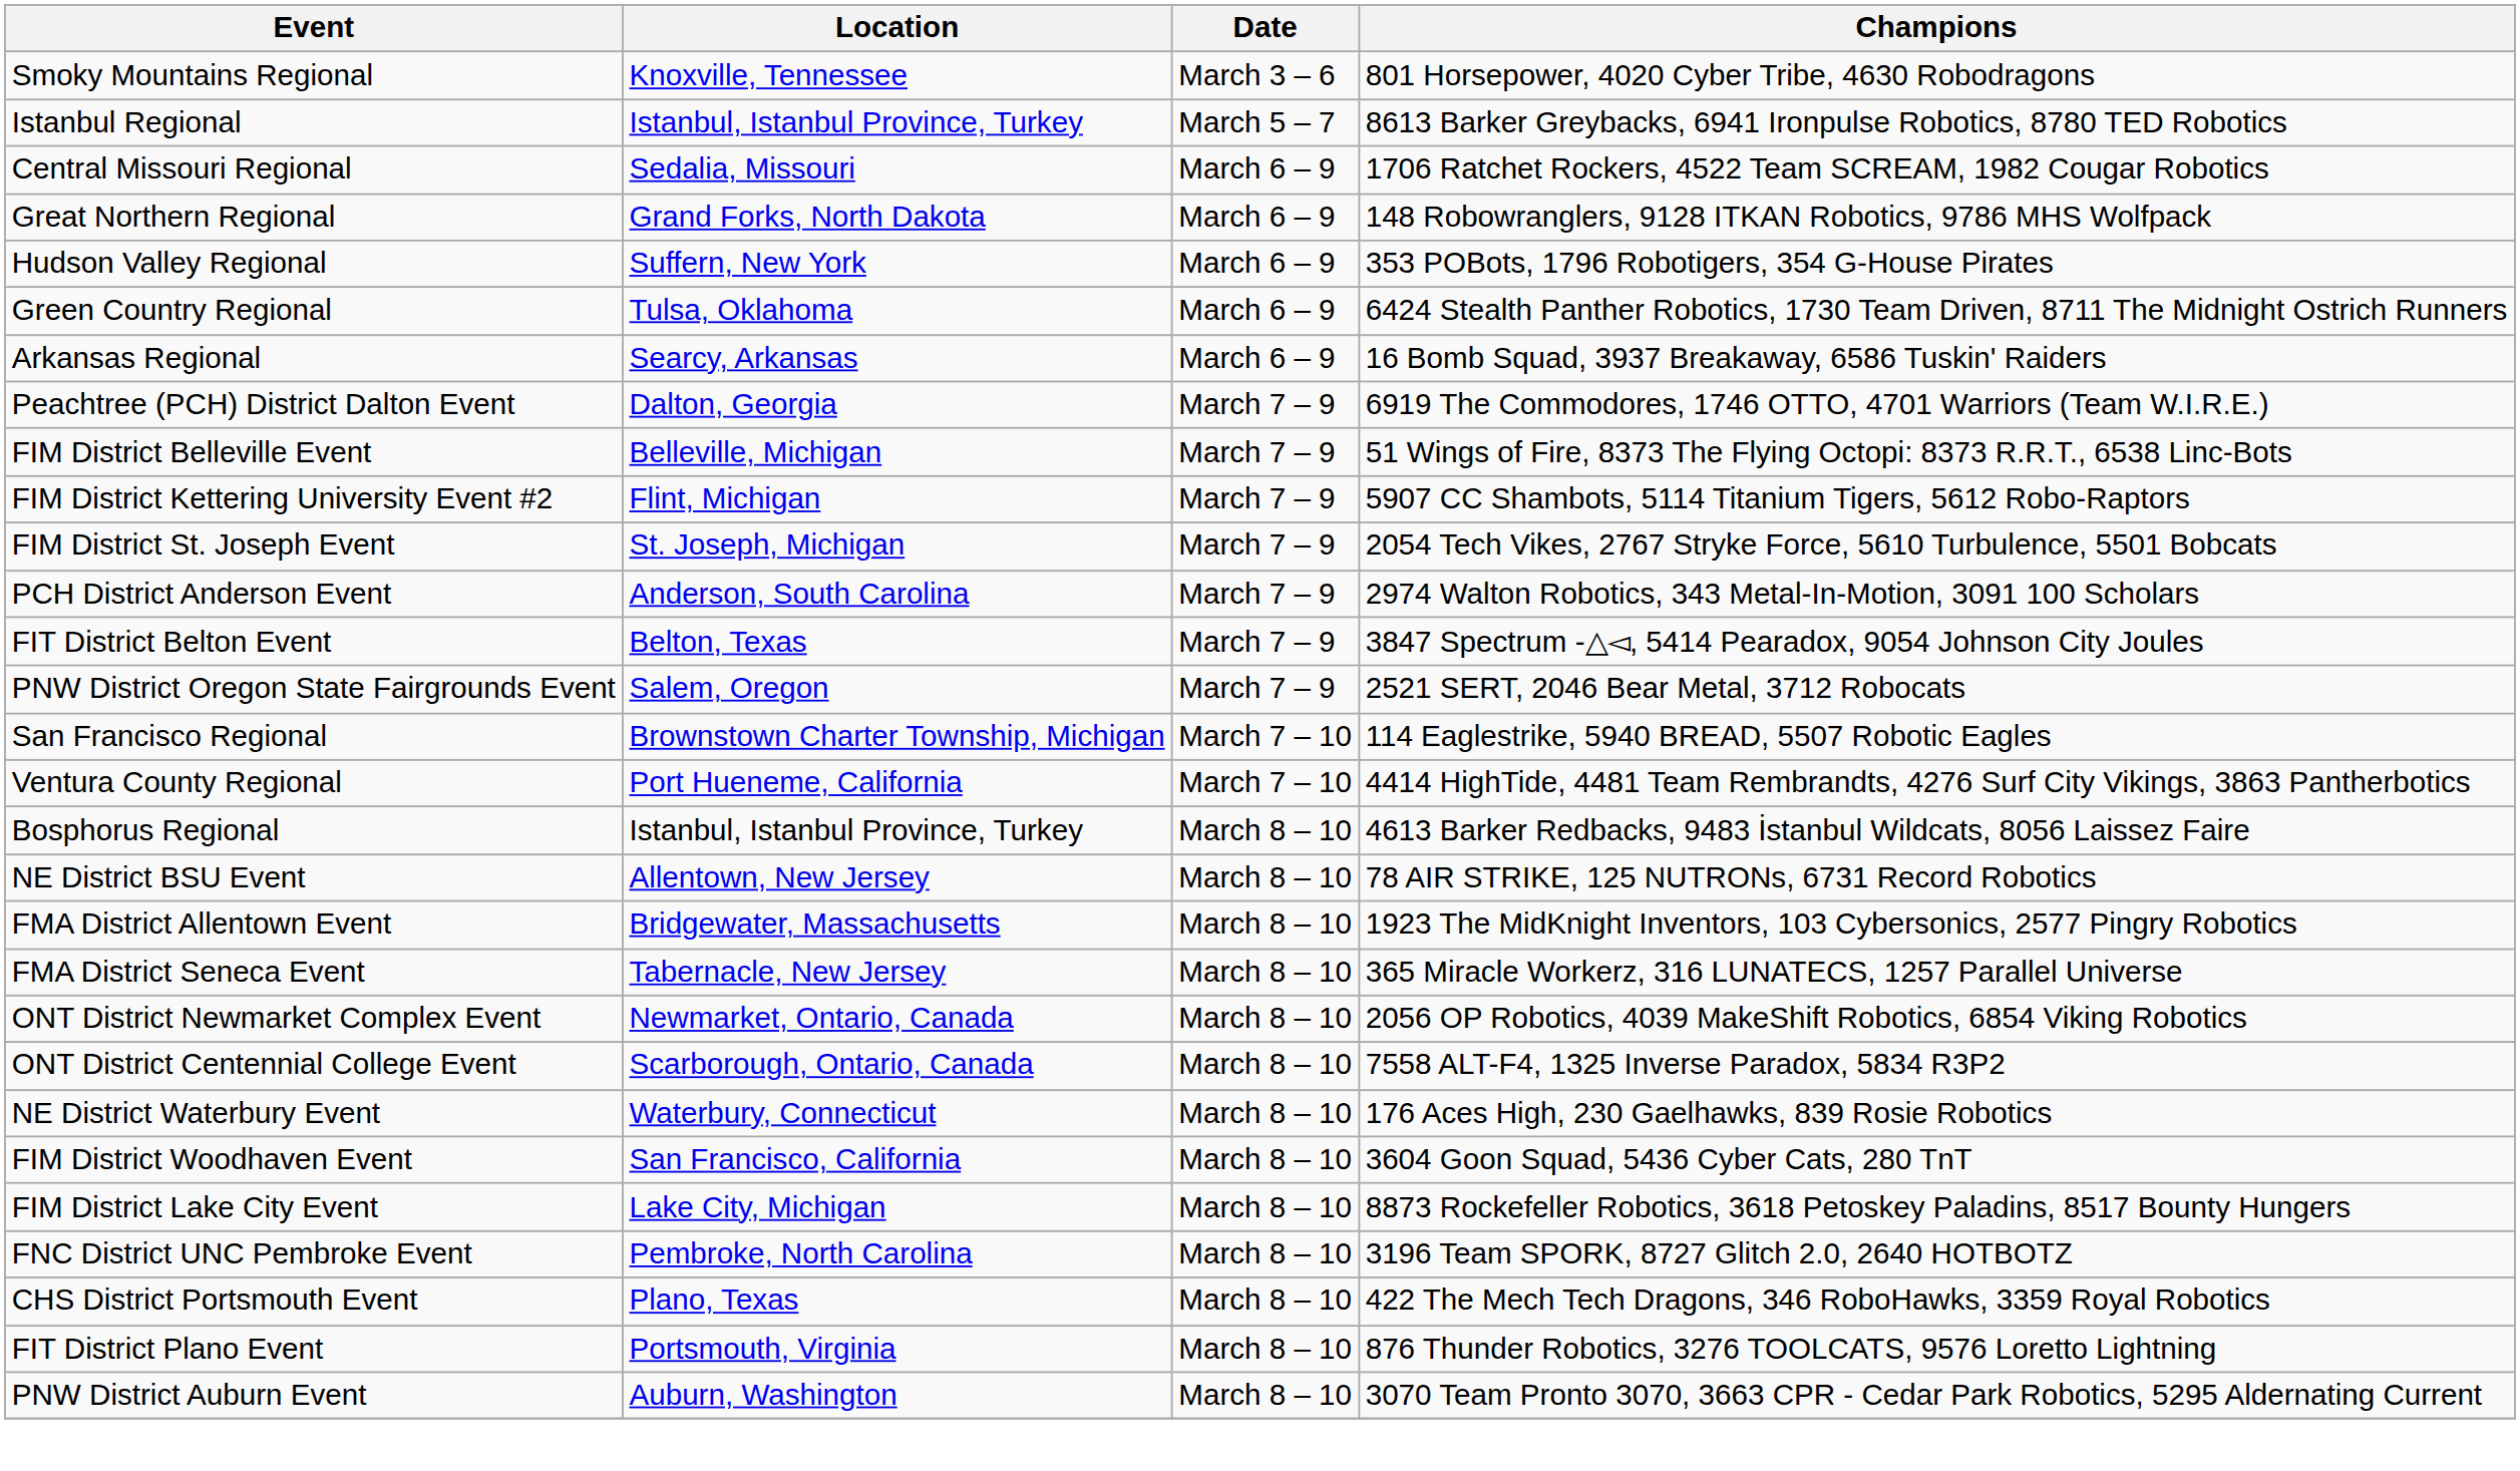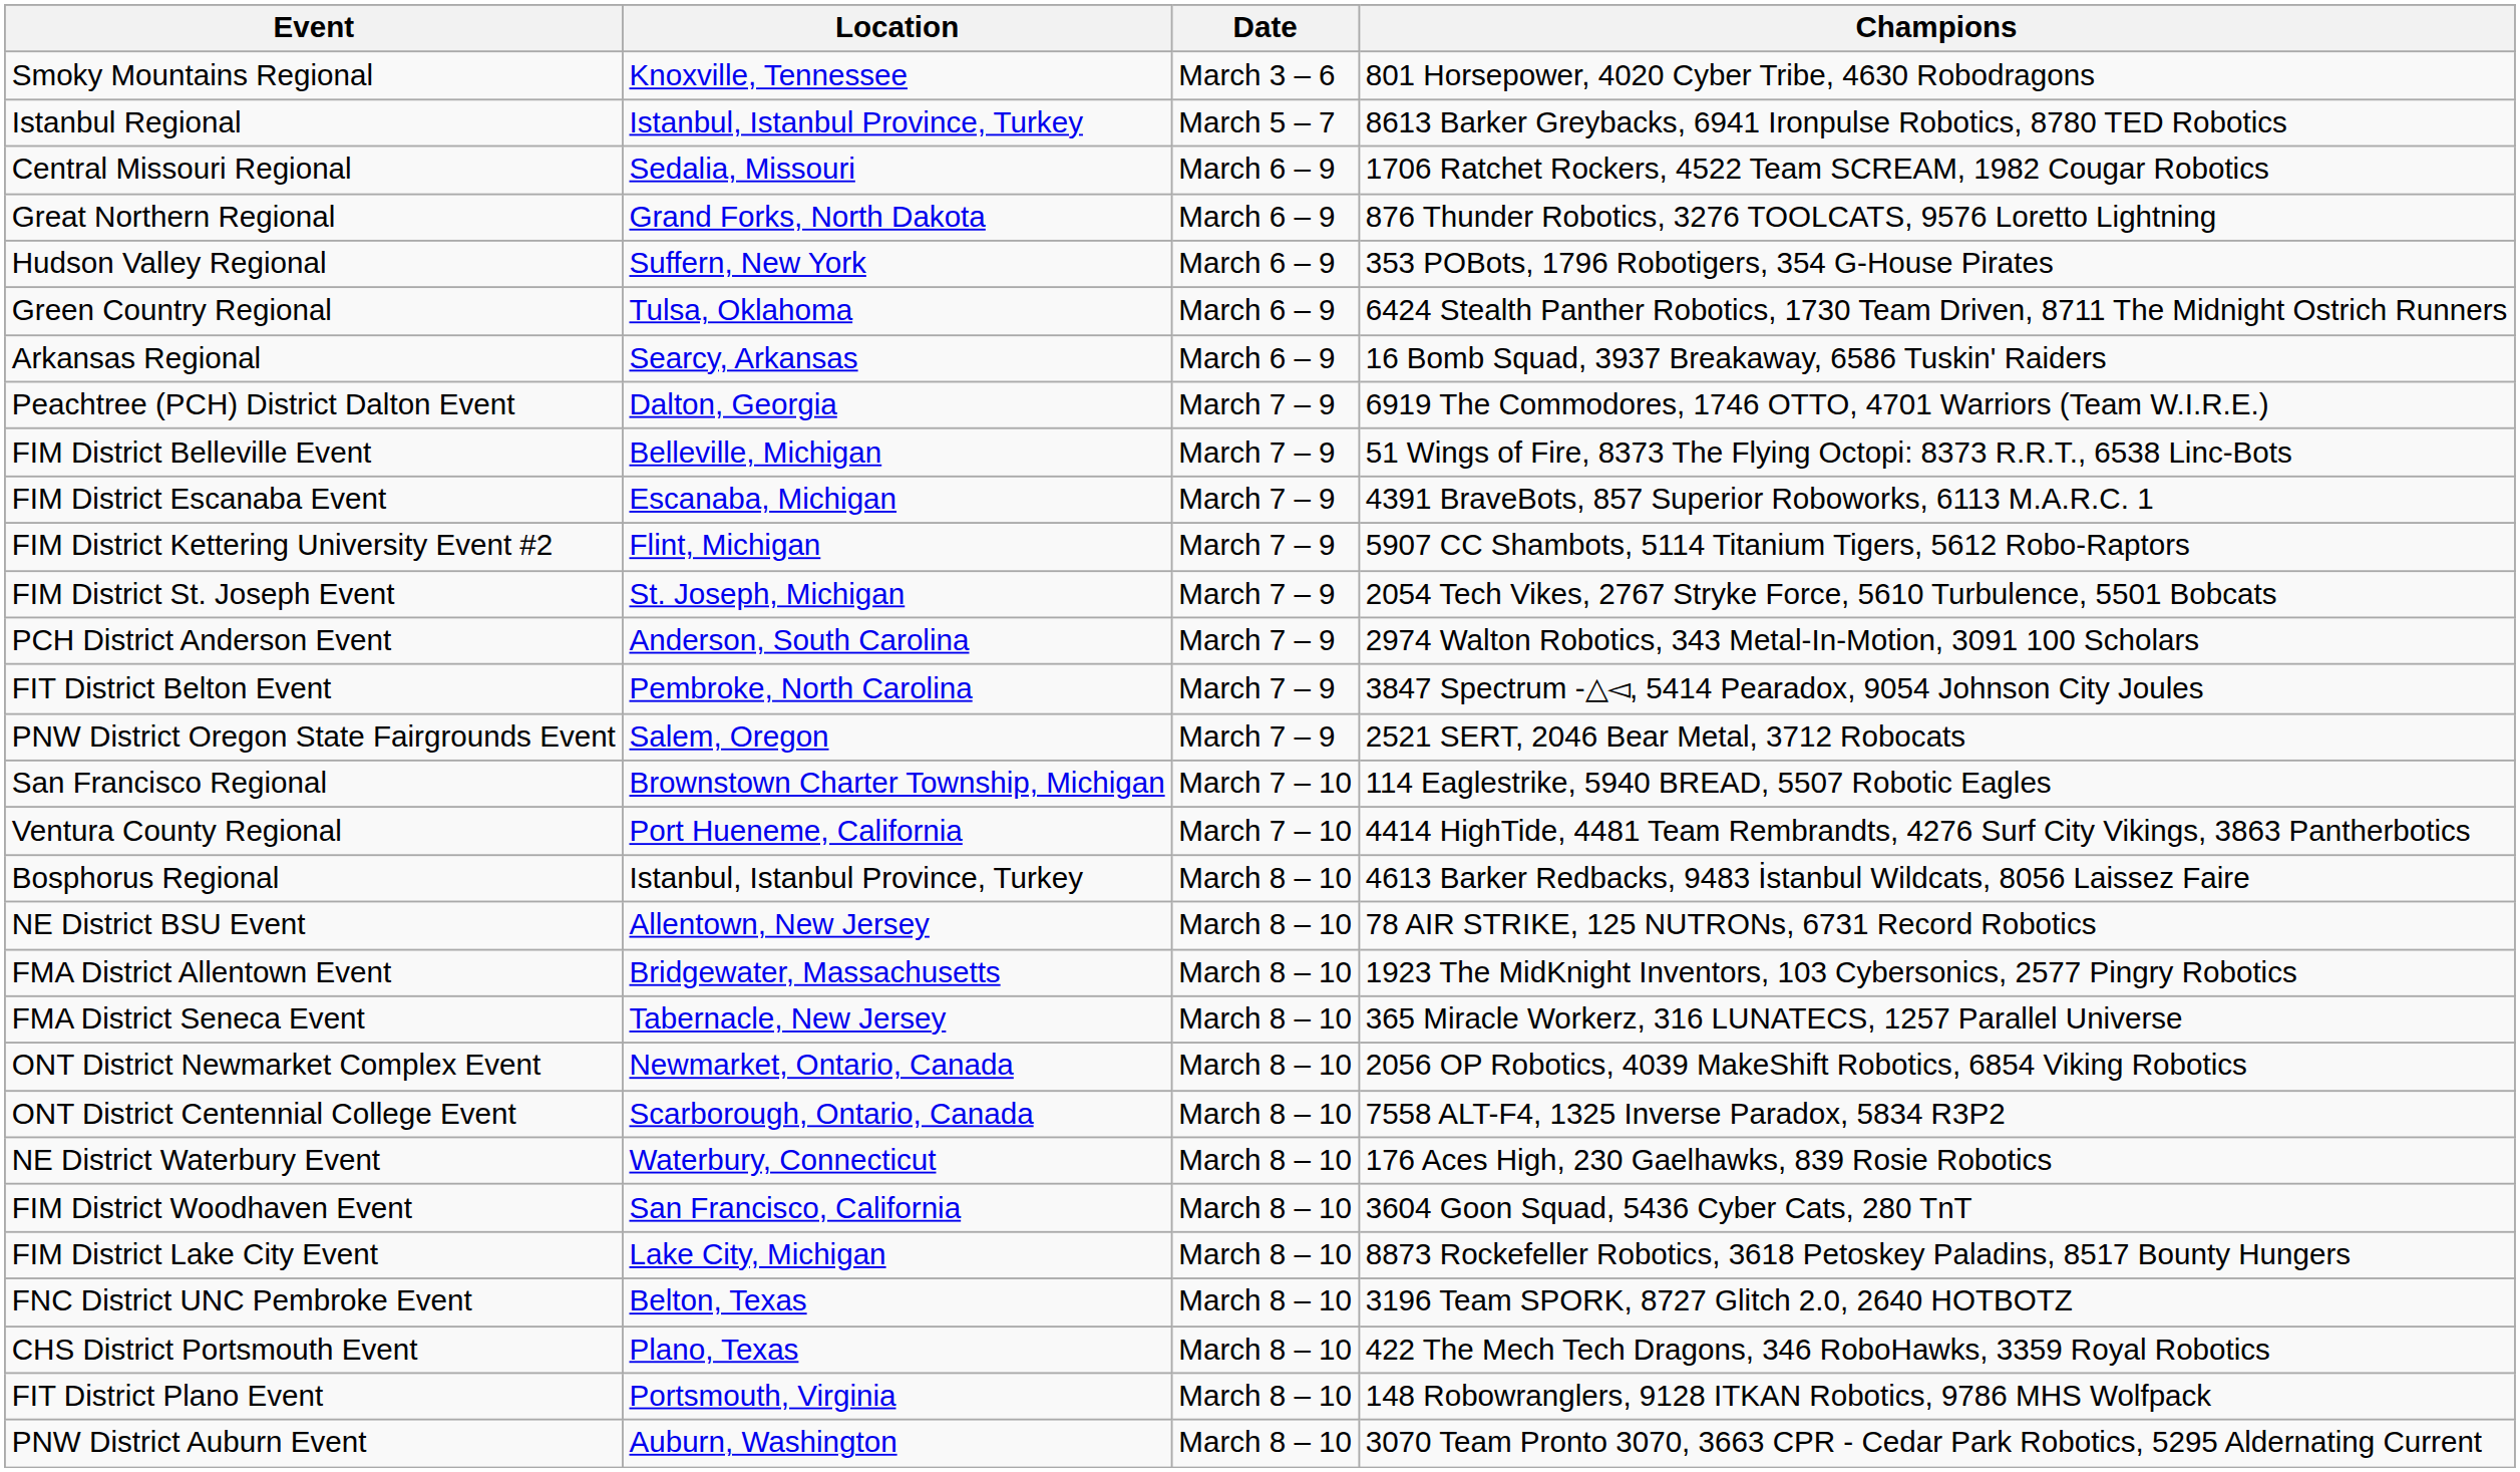Great Northern Regional | Champions: 148 Robowranglers, 9128 ITKAN Robotics, 9786 MHS Wolfpack -> 876 Thunder Robotics, 3276 TOOLCATS, 9576 Loretto Lightning
+ row: FIM District Escanaba Event | Escanaba, Michigan | March 7 – 9 | 4391 BraveBots, 857 Superior Roboworks, 6113 M.A.R.C. 1
FIT District Belton Event | Location: Belton, Texas -> Pembroke, North Carolina
FNC District UNC Pembroke Event | Location: Pembroke, North Carolina -> Belton, Texas
FIT District Plano Event | Champions: 876 Thunder Robotics, 3276 TOOLCATS, 9576 Loretto Lightning -> 148 Robowranglers, 9128 ITKAN Robotics, 9786 MHS Wolfpack
